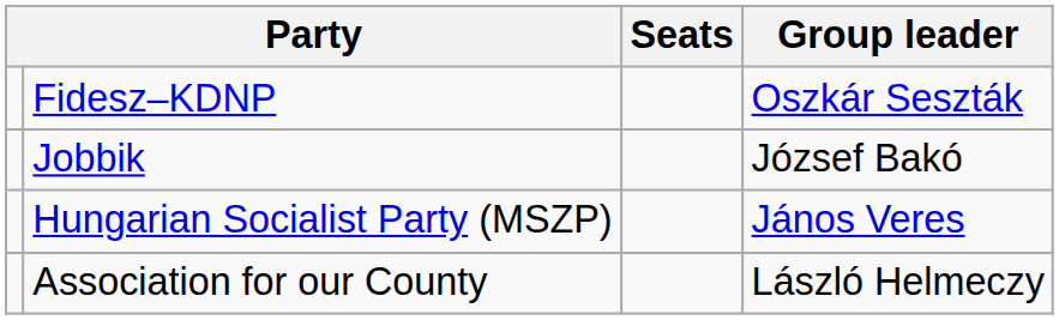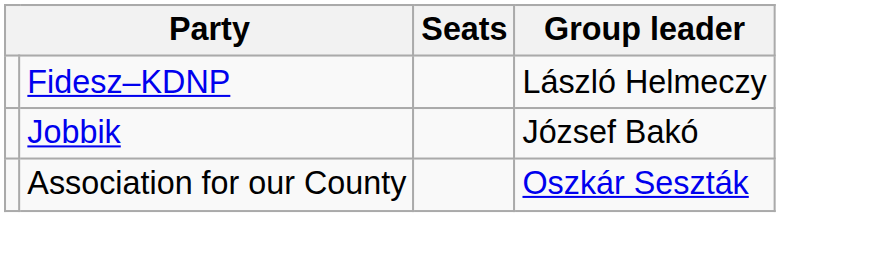Fidesz–KDNP | Group leader: Oszkár Seszták -> László Helmeczy
- row: Hungarian Socialist Party (MSZP) | János Veres
Association for our County | Group leader: László Helmeczy -> Oszkár Seszták
